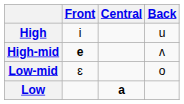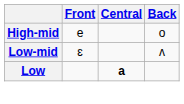- row: High | i | u
High-mid | Front: bold -> normal
High-mid | Back: ʌ -> o
Low-mid | Back: o -> ʌ
